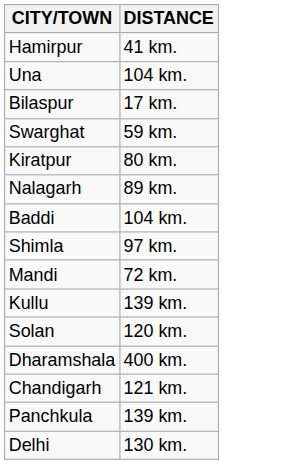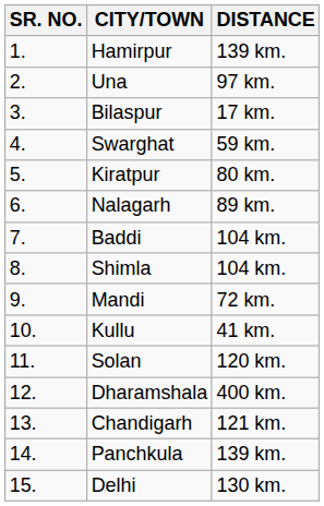+ column: SR. NO. | 1. | 2. | 3. | 4. | 5. | 6. | 7. | 8. | 9. | 10. | 11. | 12. | 13. | 14. | 15.
Hamirpur | DISTANCE: 41 km. -> 139 km.
Una | DISTANCE: 104 km. -> 97 km.
Shimla | DISTANCE: 97 km. -> 104 km.
Kullu | DISTANCE: 139 km. -> 41 km.
